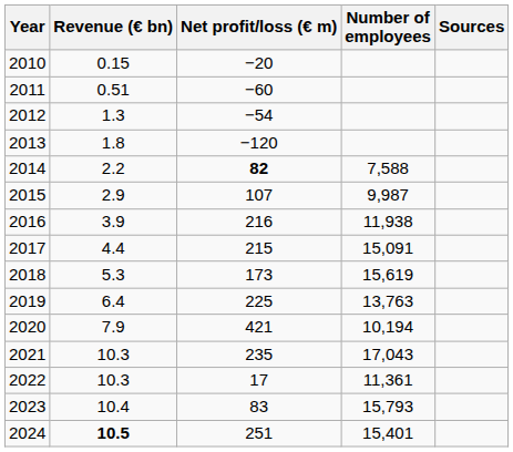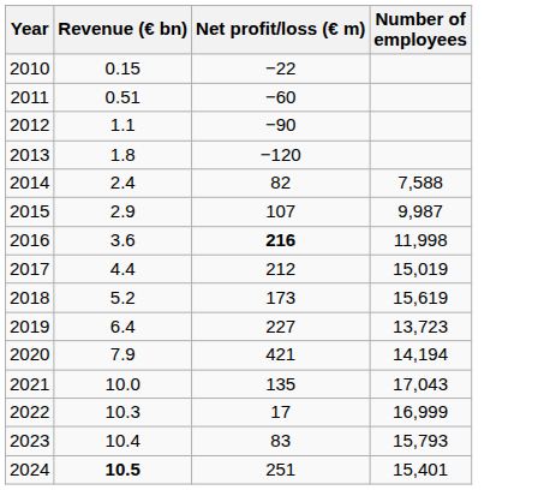- column: Sources
2010 | Net profit/loss (€ m): −20 -> −22
2012 | Revenue (€ bn): 1.3 -> 1.1
2012 | Net profit/loss (€ m): −54 -> −90
2014 | Revenue (€ bn): 2.2 -> 2.4
2014 | Net profit/loss (€ m): bold -> normal
2016 | Revenue (€ bn): 3.9 -> 3.6
2016 | Net profit/loss (€ m): normal -> bold
2016 | Number of employees: 11,938 -> 11,998
2017 | Net profit/loss (€ m): 215 -> 212
2017 | Number of employees: 15,091 -> 15,019
2018 | Revenue (€ bn): 5.3 -> 5.2
2019 | Net profit/loss (€ m): 225 -> 227
2019 | Number of employees: 13,763 -> 13,723
2020 | Number of employees: 10,194 -> 14,194
2021 | Revenue (€ bn): 10.3 -> 10.0
2021 | Net profit/loss (€ m): 235 -> 135
2022 | Number of employees: 11,361 -> 16,999
